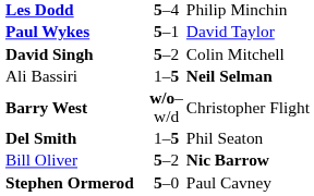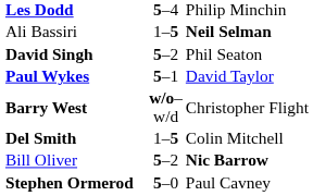rows swapped: Paul Wykes <-> Ali Bassiri
David Singh | column 3: Colin Mitchell -> Phil Seaton
Del Smith | column 3: Phil Seaton -> Colin Mitchell
